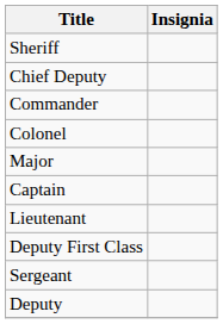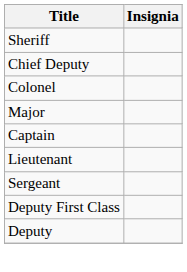- row: Commander
rows swapped: Sergeant <-> Deputy First Class
